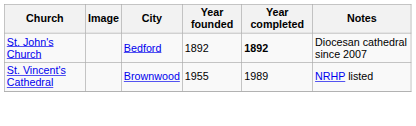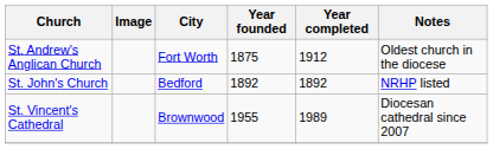+ row: St. Andrew's Anglican Church | Fort Worth | 1875 | 1912 | Oldest church in the diocese
St. John's Church | Year completed: bold -> normal
St. John's Church | Notes: Diocesan cathedral since 2007 -> NRHP listed
St. Vincent's Cathedral | Notes: NRHP listed -> Diocesan cathedral since 2007
